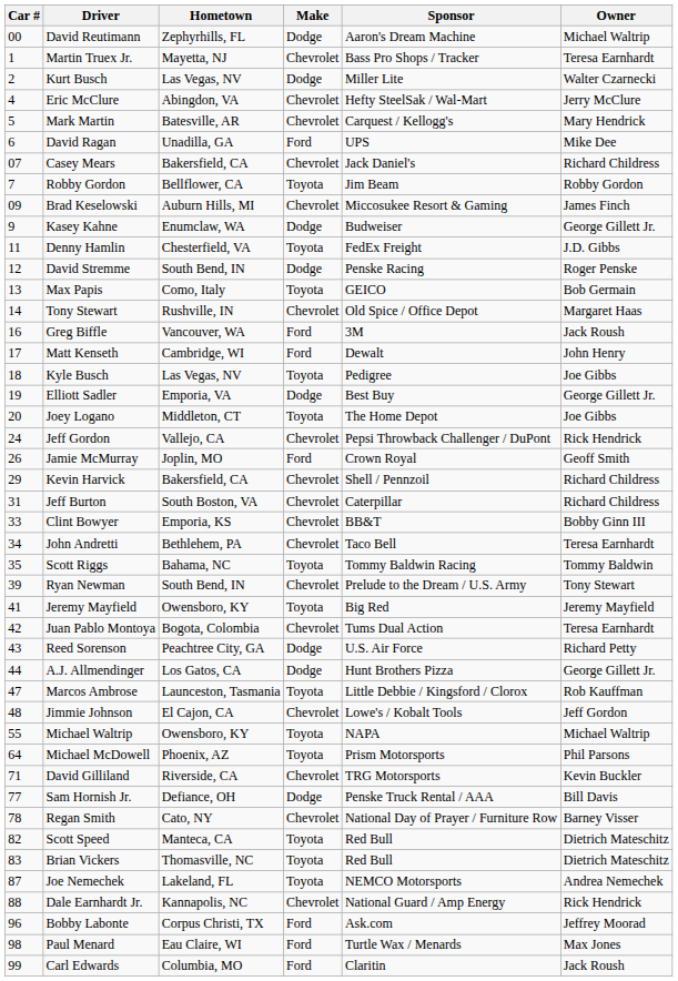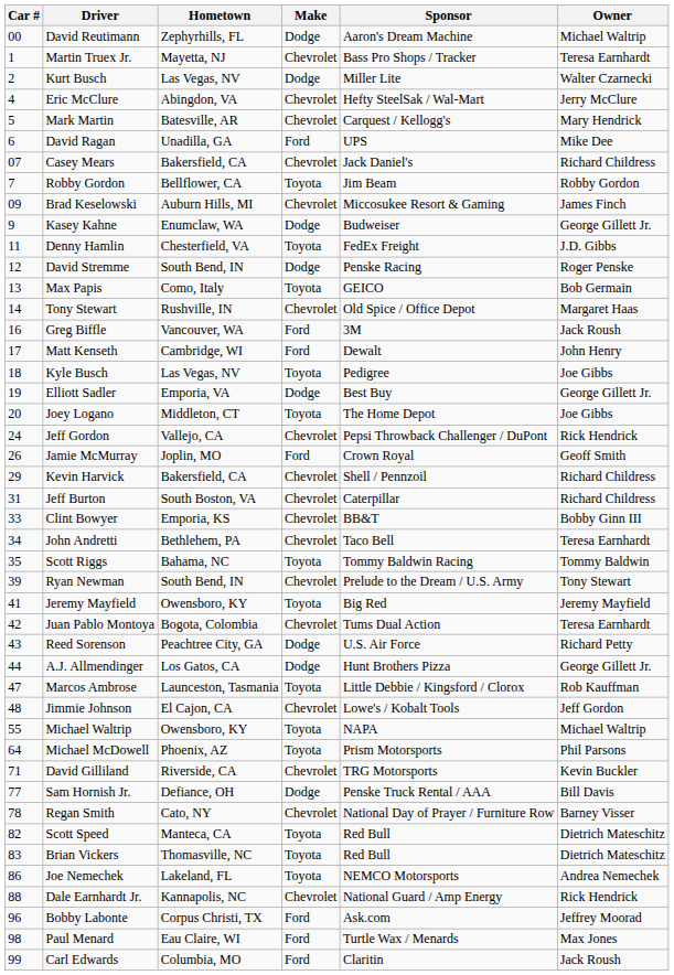Joe Nemechek | Car #: 87 -> 86
